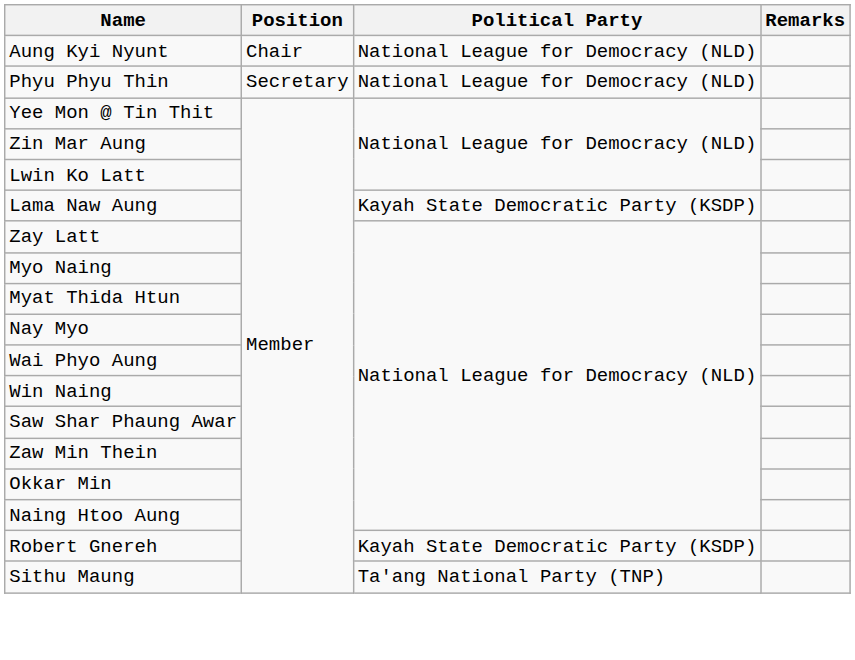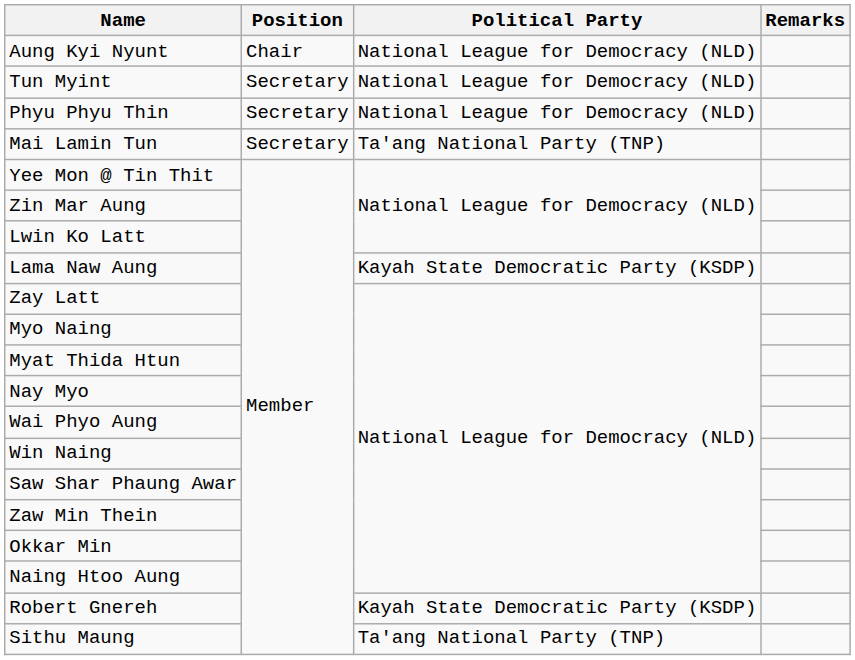+ row: Tun Myint | Secretary | National League for Democracy (NLD)
+ row: Mai Lamin Tun | Secretary | Ta'ang National Party (TNP)
